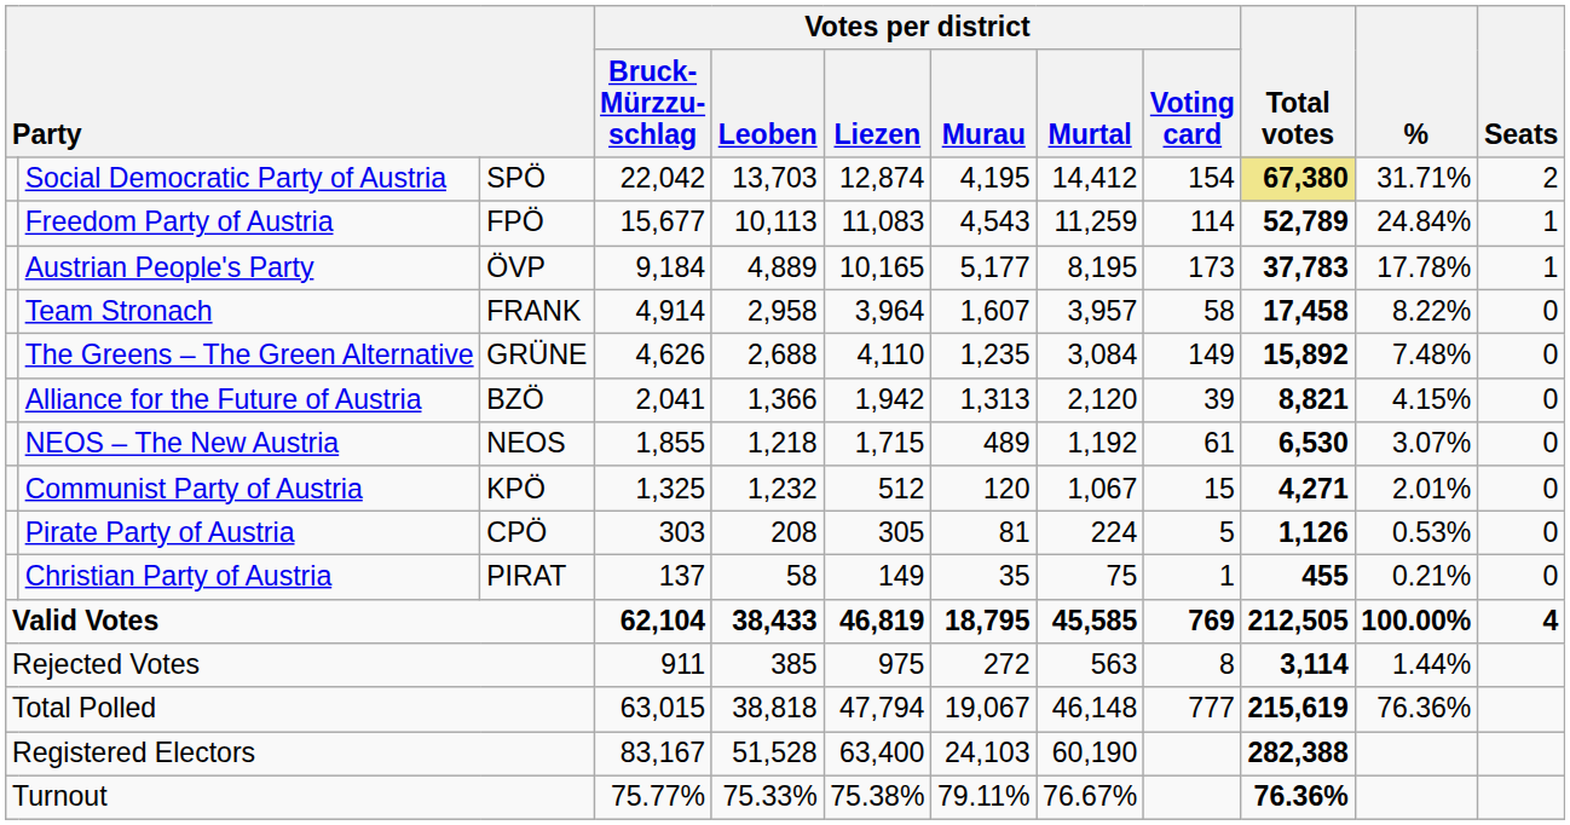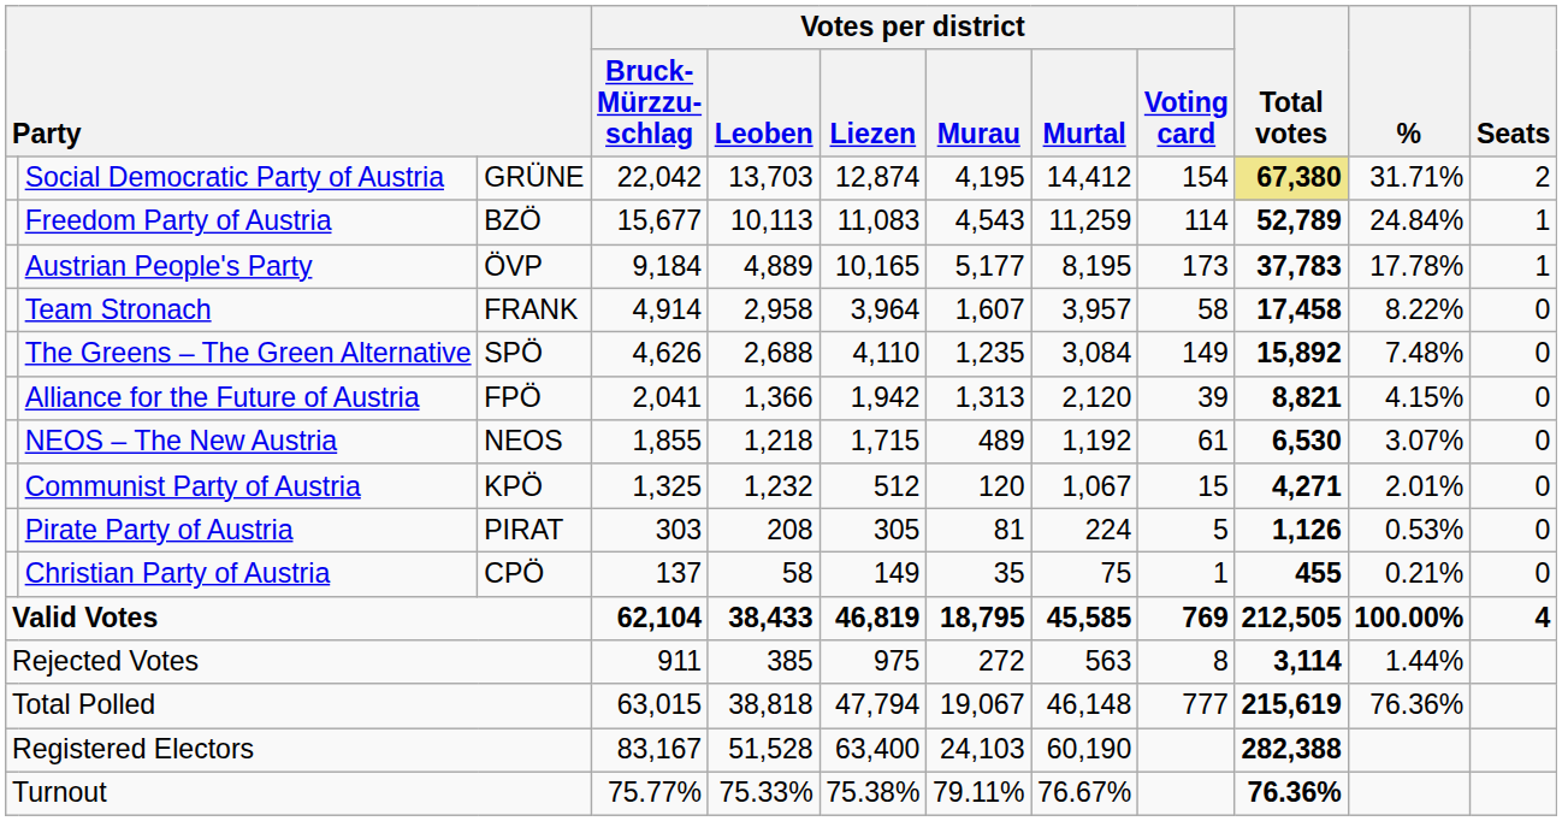Social Democratic Party of Austria | column 3: SPÖ -> GRÜNE
Freedom Party of Austria | column 3: FPÖ -> BZÖ
The Greens – The Green Alternative | column 3: GRÜNE -> SPÖ
Alliance for the Future of Austria | column 3: BZÖ -> FPÖ
Pirate Party of Austria | column 3: CPÖ -> PIRAT
Christian Party of Austria | column 3: PIRAT -> CPÖ
